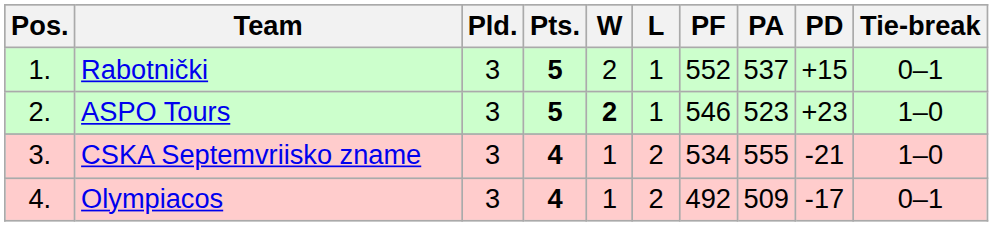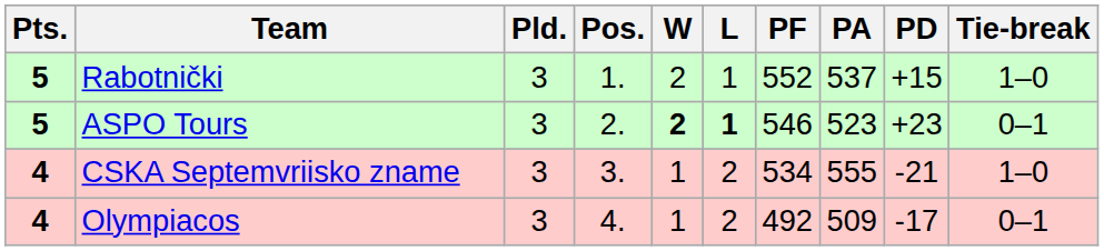columns swapped: Pos. <-> Pts.
Rabotnički | Tie-break: 0–1 -> 1–0
ASPO Tours | L: normal -> bold
ASPO Tours | Tie-break: 1–0 -> 0–1
